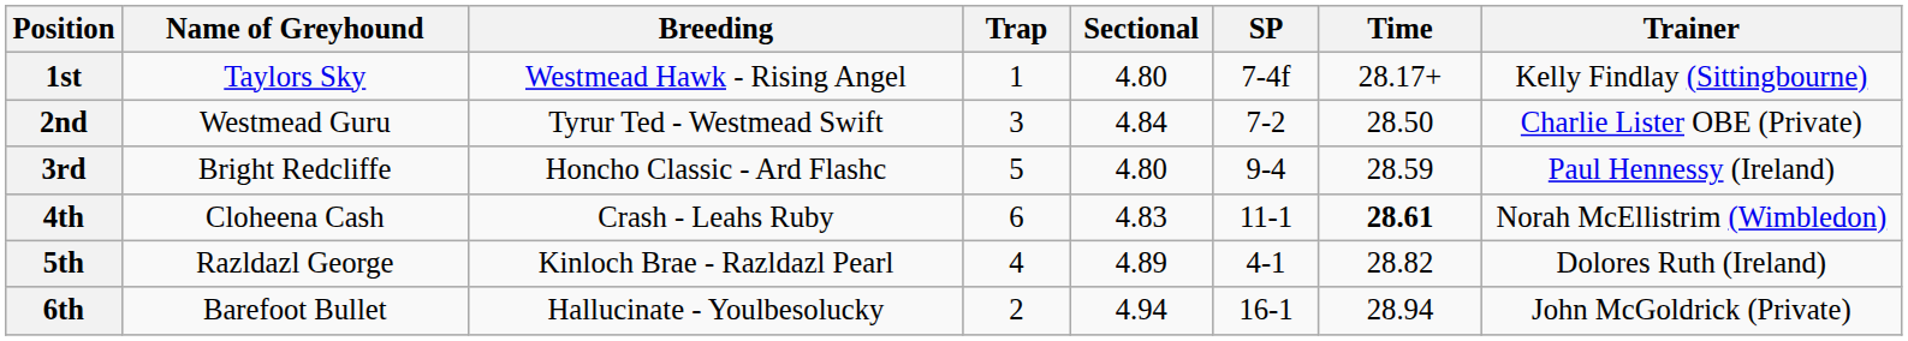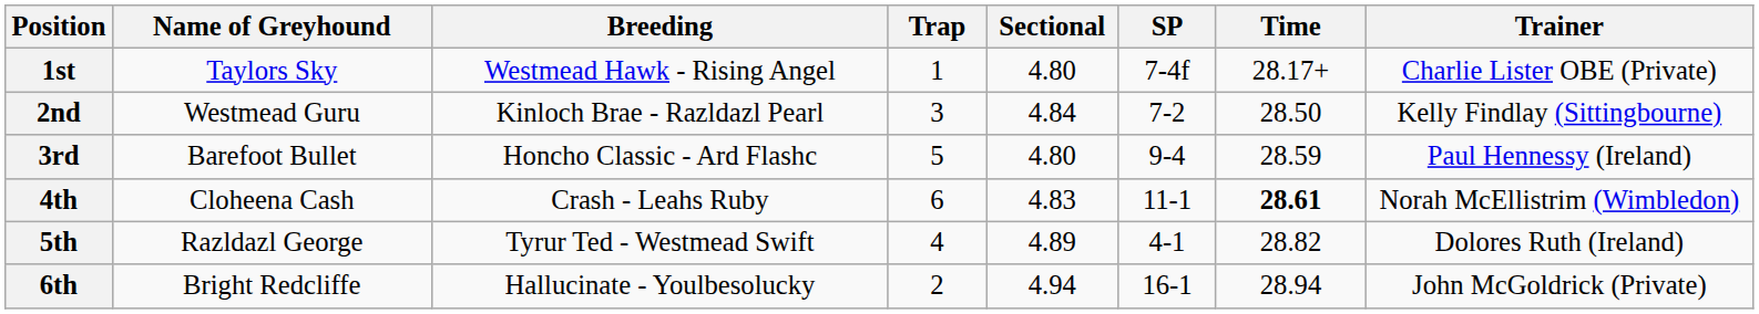1st | Trainer: Kelly Findlay (Sittingbourne) -> Charlie Lister OBE (Private)
2nd | Breeding: Tyrur Ted - Westmead Swift -> Kinloch Brae - Razldazl Pearl
2nd | Trainer: Charlie Lister OBE (Private) -> Kelly Findlay (Sittingbourne)
3rd | Name of Greyhound: Bright Redcliffe -> Barefoot Bullet
5th | Breeding: Kinloch Brae - Razldazl Pearl -> Tyrur Ted - Westmead Swift
6th | Name of Greyhound: Barefoot Bullet -> Bright Redcliffe
